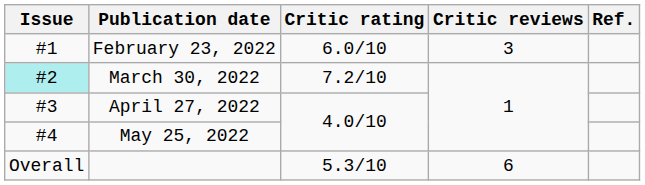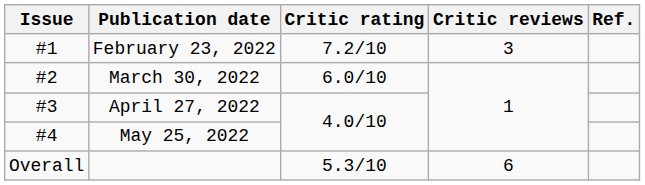February 23, 2022 | Critic rating: 6.0/10 -> 7.2/10
March 30, 2022 | Issue: paleturquoise background -> no background
March 30, 2022 | Critic rating: 7.2/10 -> 6.0/10
